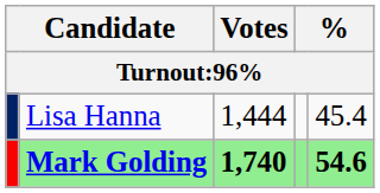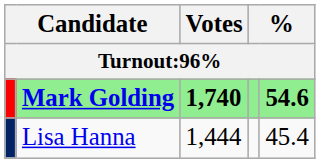rows swapped: Mark Golding <-> Lisa Hanna
